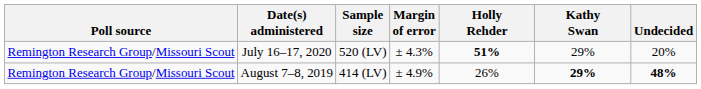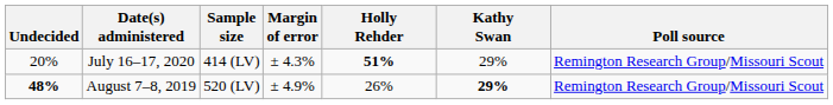columns swapped: Poll source <-> Undecided
July 16–17, 2020 | Sample size: 520 (LV) -> 414 (LV)
August 7–8, 2019 | Sample size: 414 (LV) -> 520 (LV)
